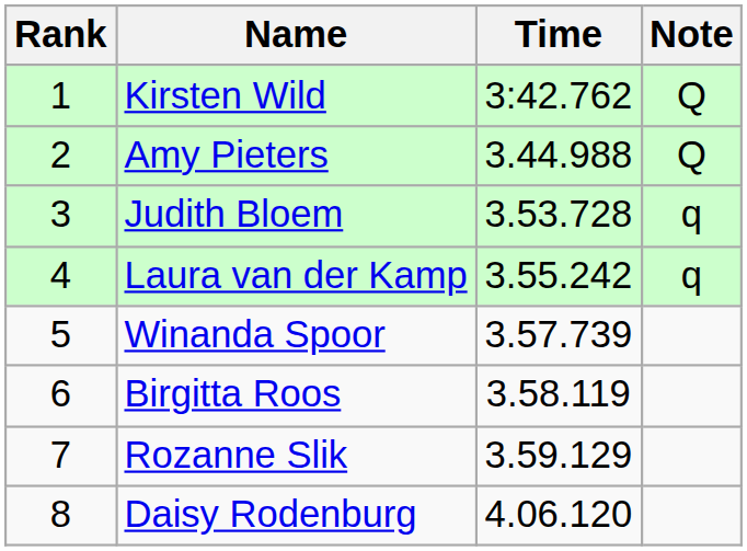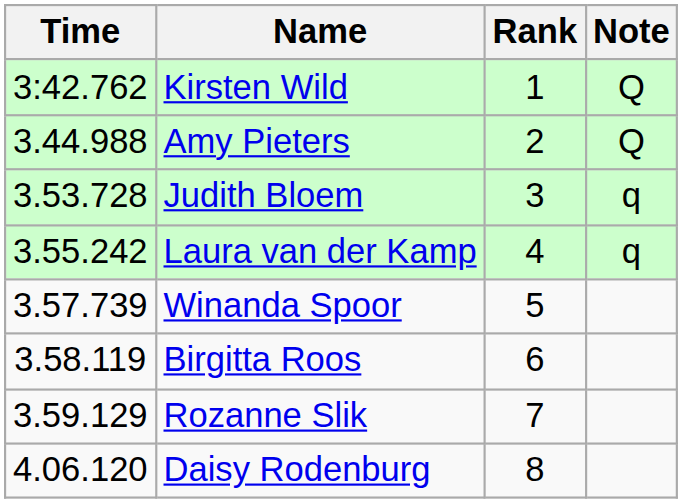columns swapped: Rank <-> Time
